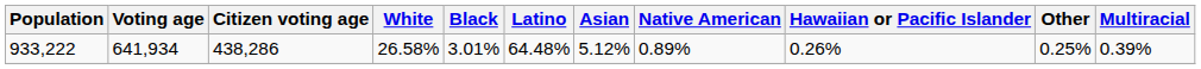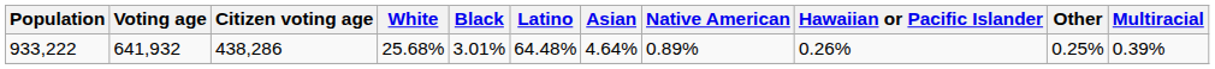933,222 | Voting age: 641,934 -> 641,932
933,222 | White: 26.58% -> 25.68%
933,222 | Asian: 5.12% -> 4.64%
